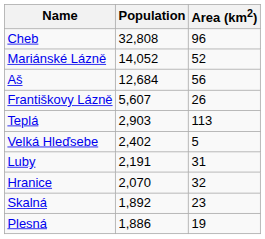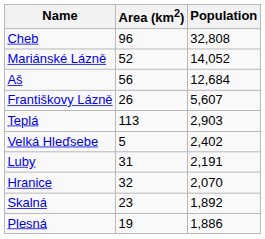columns swapped: Population <-> Area (km2)
